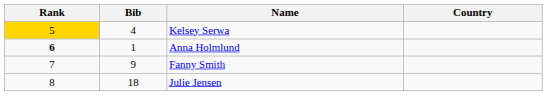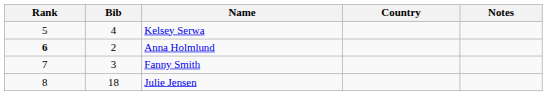+ column: Notes
Kelsey Serwa | Rank: gold background -> no background
Anna Holmlund | Bib: 1 -> 2
Fanny Smith | Bib: 9 -> 3
